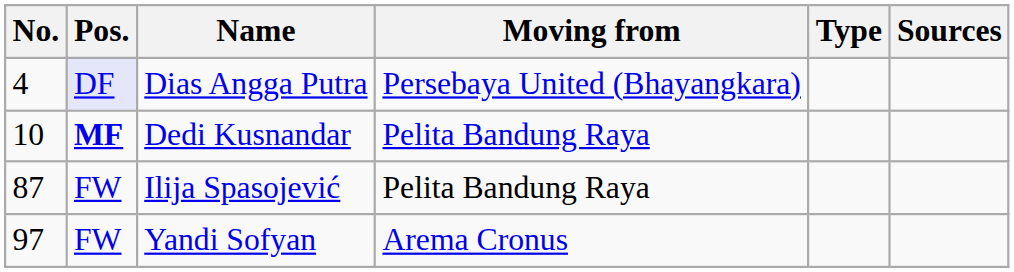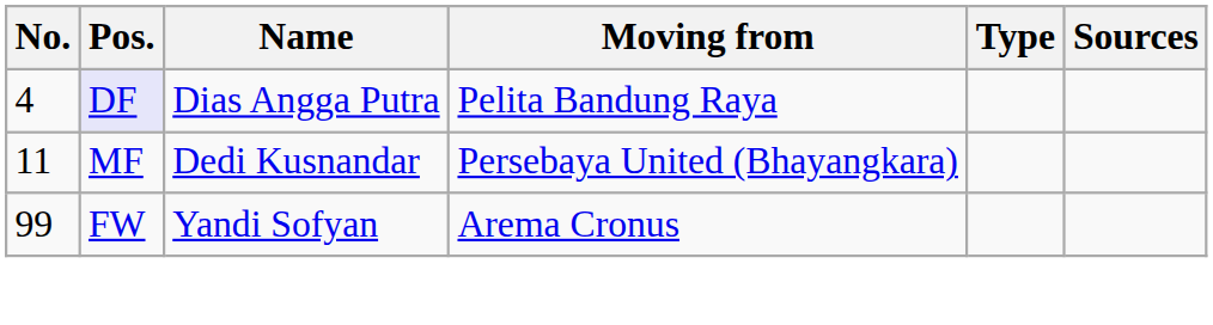Dias Angga Putra | Moving from: Persebaya United (Bhayangkara) -> Pelita Bandung Raya
Dedi Kusnandar | No.: 10 -> 11
Dedi Kusnandar | Pos.: bold -> normal
Dedi Kusnandar | Moving from: Pelita Bandung Raya -> Persebaya United (Bhayangkara)
- row: 87 | FW | Ilija Spasojević | Pelita Bandung Raya
Yandi Sofyan | No.: 97 -> 99
